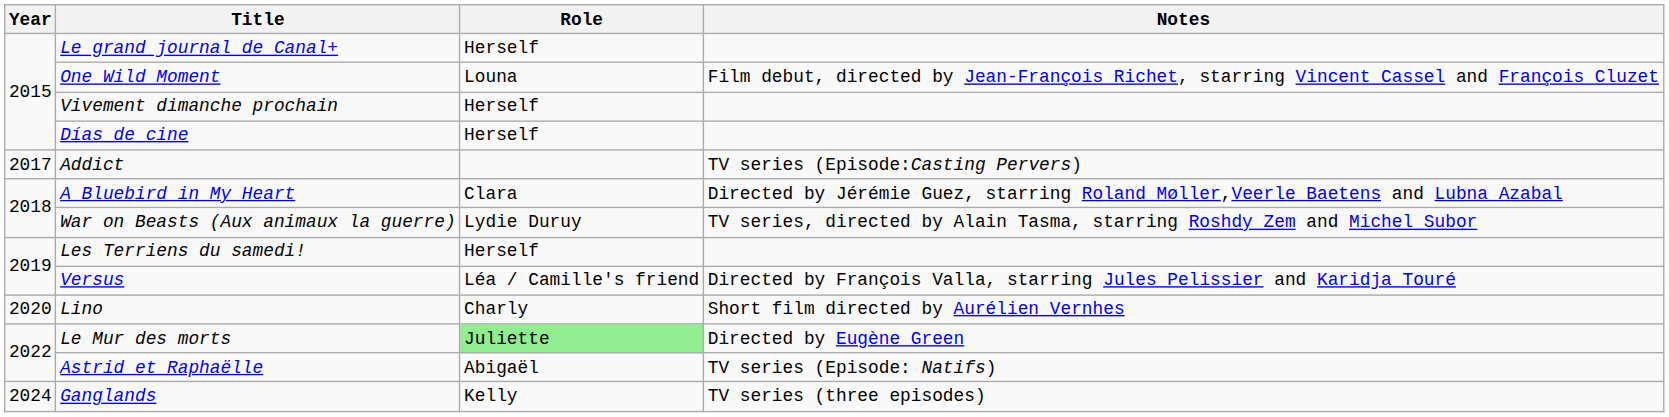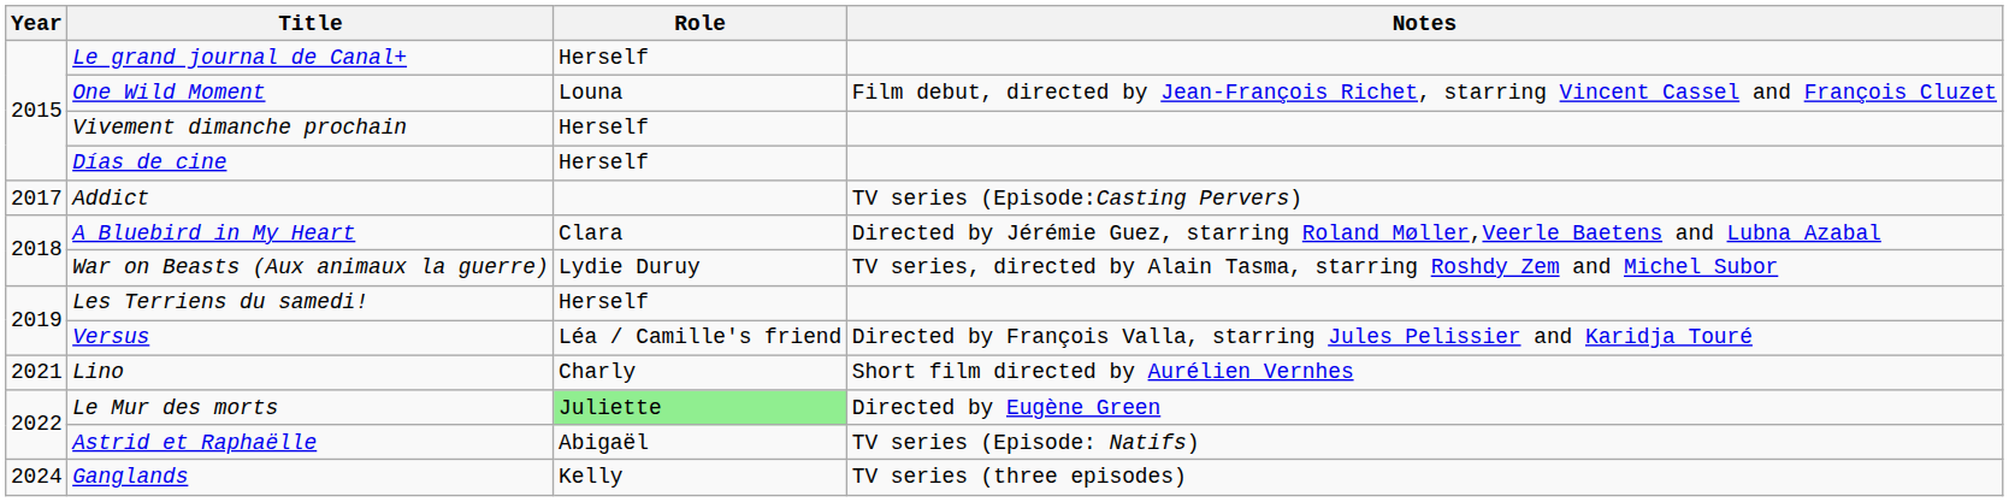Lino | Year: 2020 -> 2021
